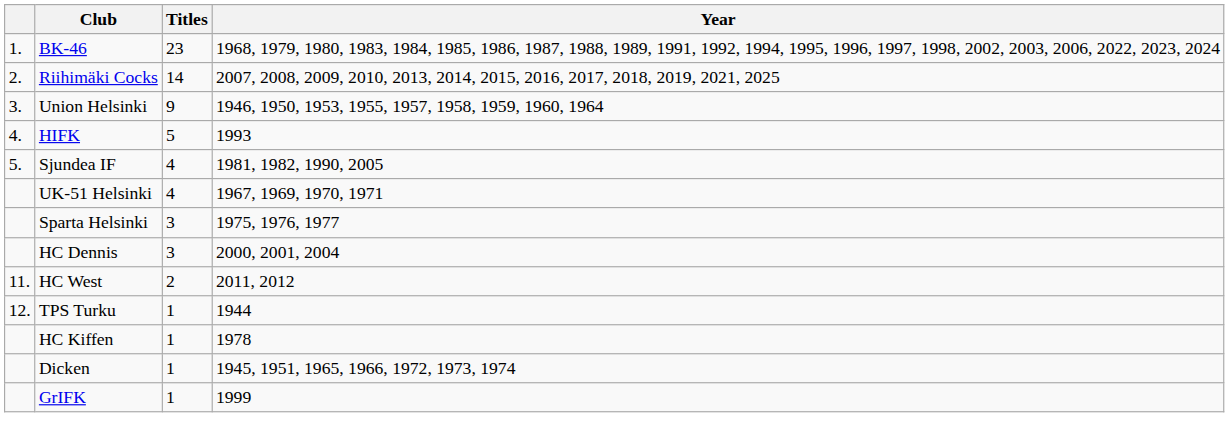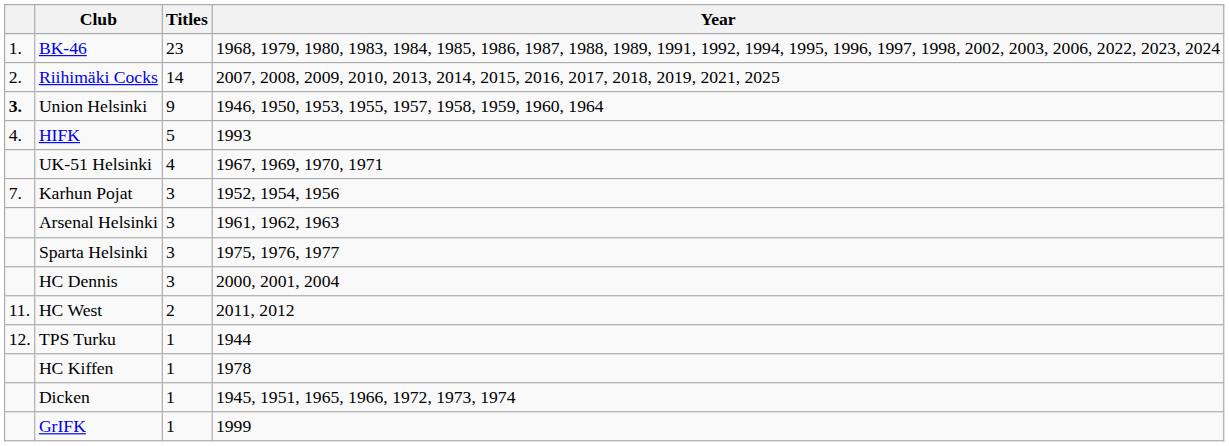Union Helsinki | column 1: normal -> bold
- row: 5. | Sjundea IF | 4 | 1981, 1982, 1990, 2005
+ row: 7. | Karhun Pojat | 3 | 1952, 1954, 1956
+ row: Arsenal Helsinki | 3 | 1961, 1962, 1963
